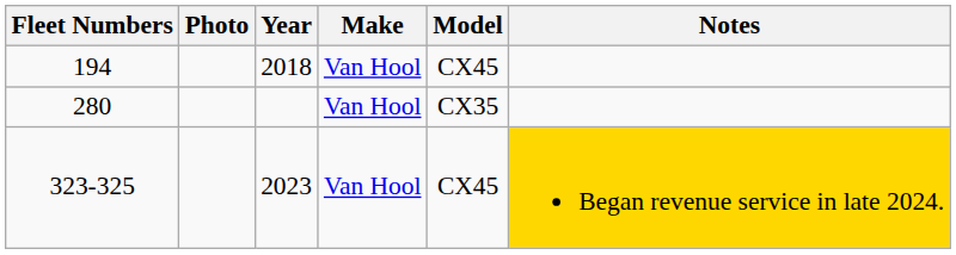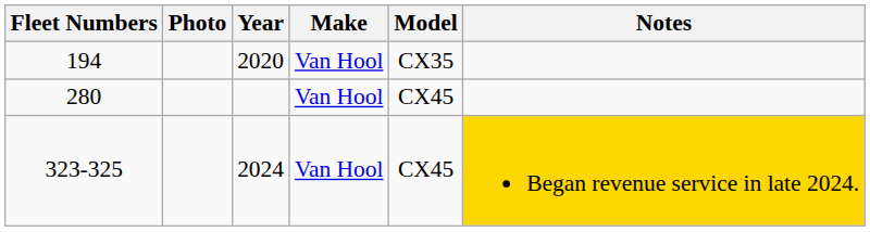194 | Year: 2018 -> 2020
194 | Model: CX45 -> CX35
280 | Model: CX35 -> CX45
323-325 | Year: 2023 -> 2024
